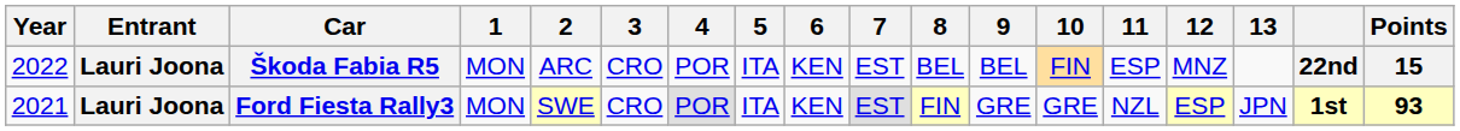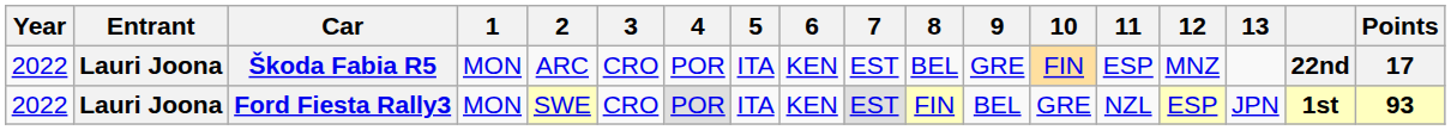Škoda Fabia R5 | 9: BEL -> GRE
Škoda Fabia R5 | Points: 15 -> 17
Ford Fiesta Rally3 | Year: 2021 -> 2022
Ford Fiesta Rally3 | 9: GRE -> BEL
